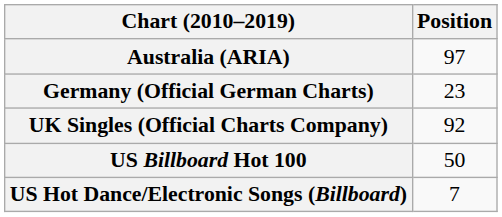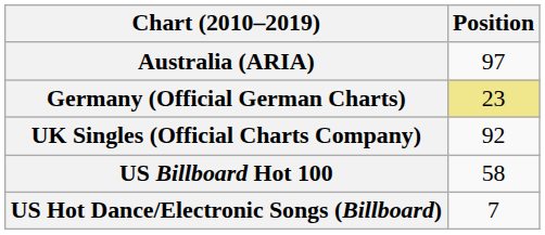Germany (Official German Charts) | Position: no background -> khaki background
US Billboard Hot 100 | Position: 50 -> 58
